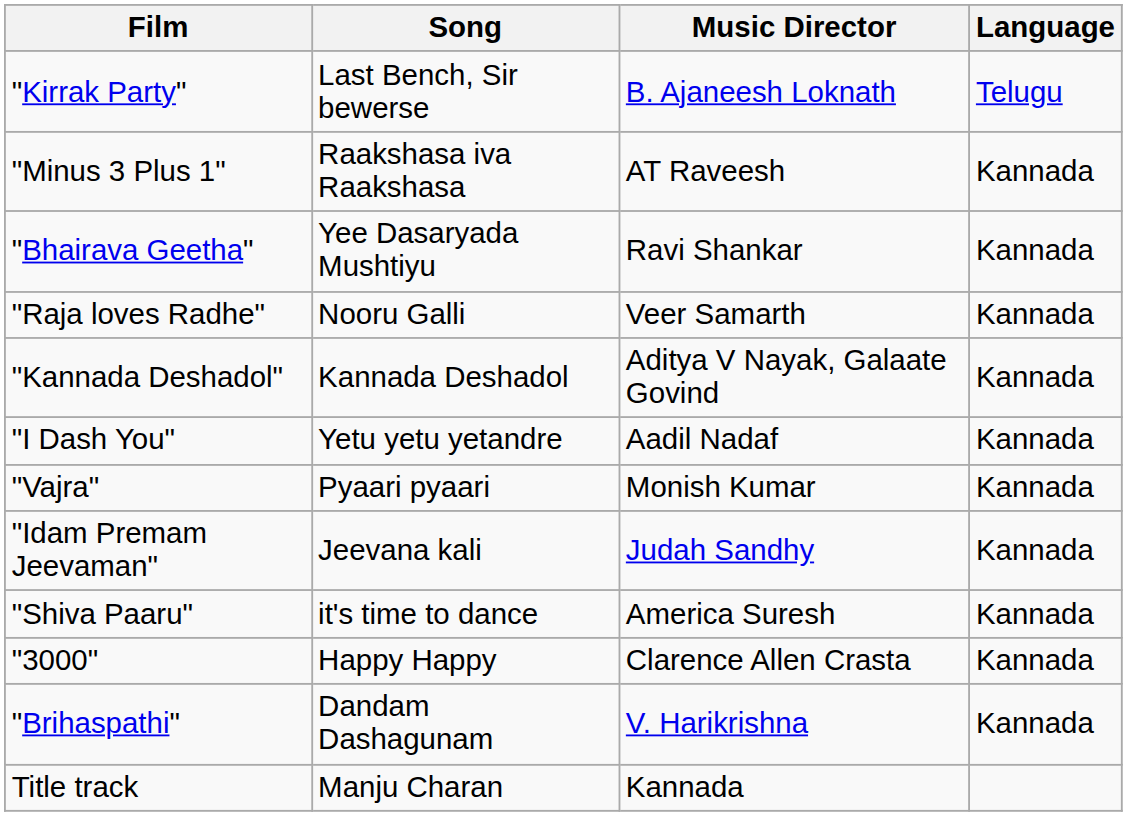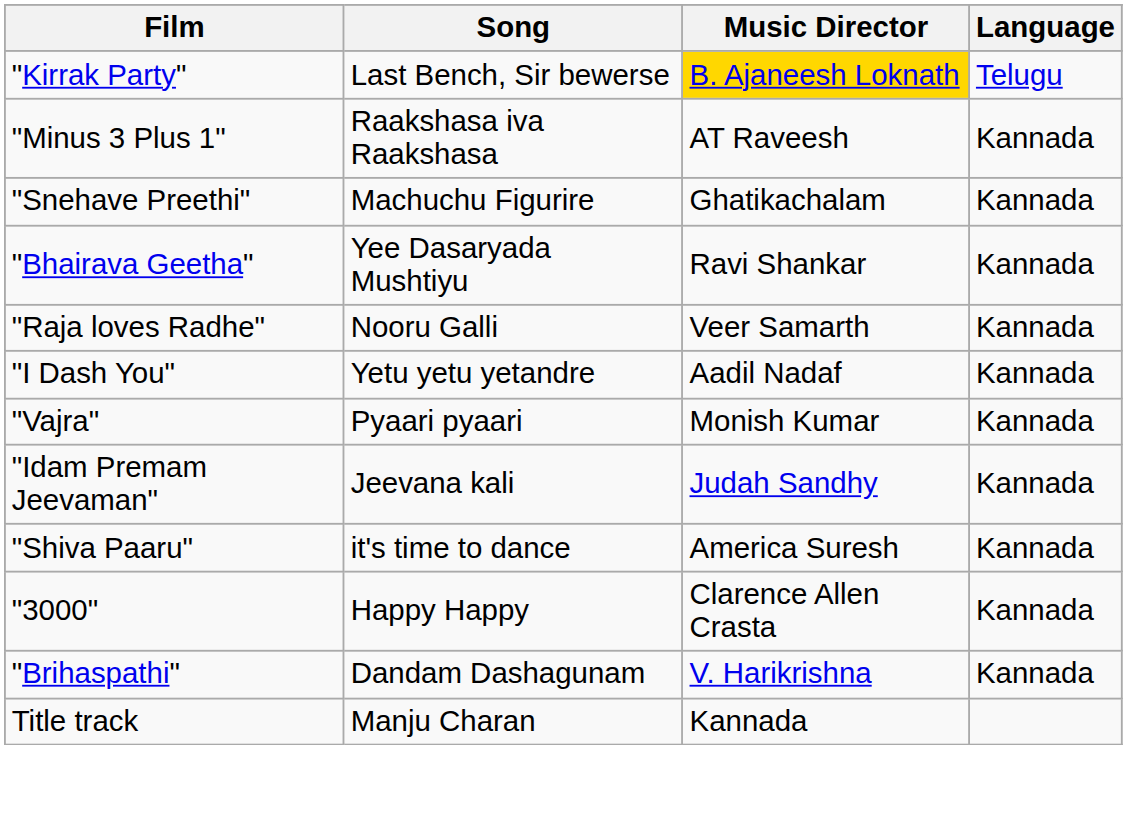"Kirrak Party" | Music Director: no background -> gold background
+ row: "Snehave Preethi" | Machuchu Figurire | Ghatikachalam | Kannada
- row: "Kannada Deshadol" | Kannada Deshadol | Aditya V Nayak, Galaate Govind | Kannada
